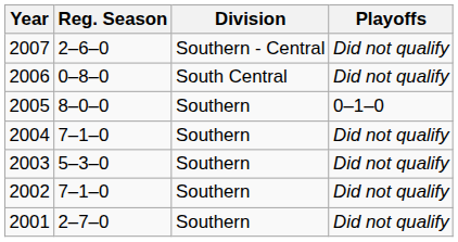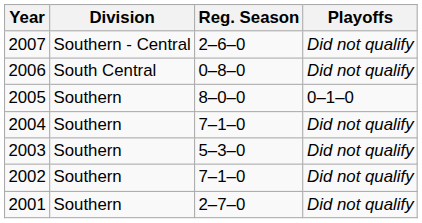columns swapped: Division <-> Reg. Season
